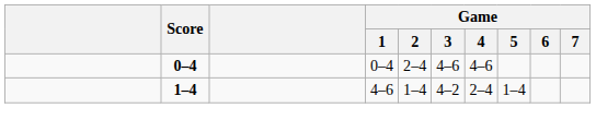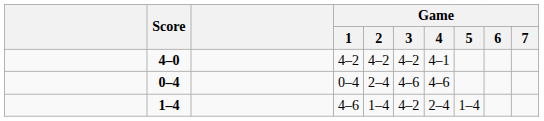+ row: 4–0 | 4–2 | 4–2 | 4–2 | 4–1
